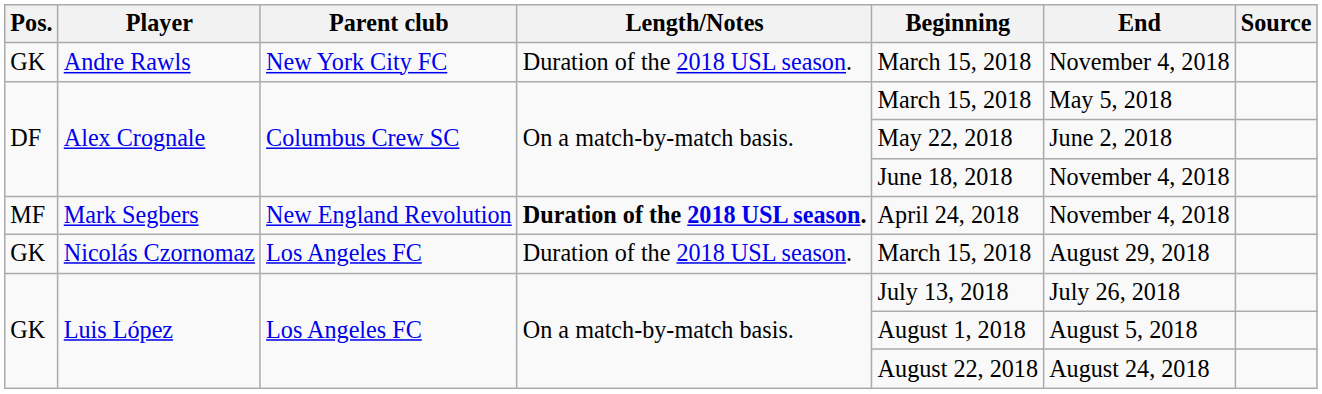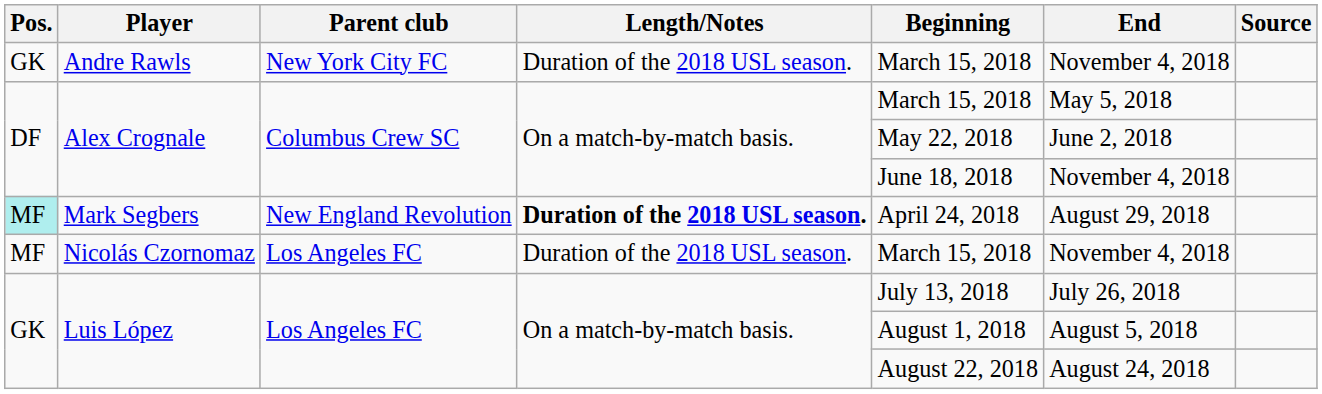Mark Segbers | Pos.: no background -> paleturquoise background
Mark Segbers | End: November 4, 2018 -> August 29, 2018
Nicolás Czornomaz | Pos.: GK -> MF
Nicolás Czornomaz | End: August 29, 2018 -> November 4, 2018
